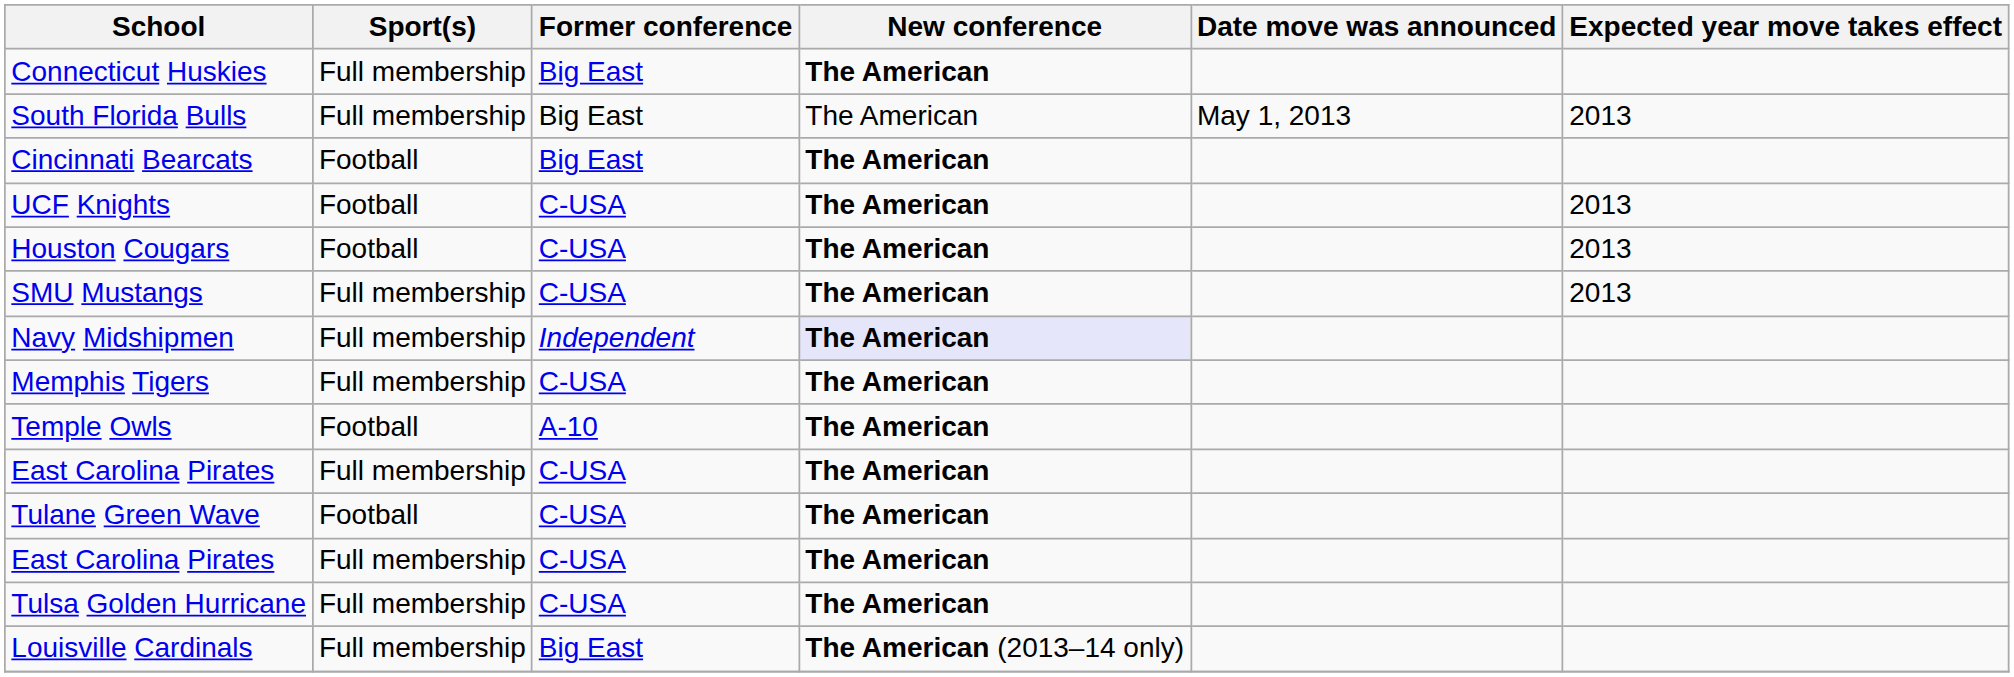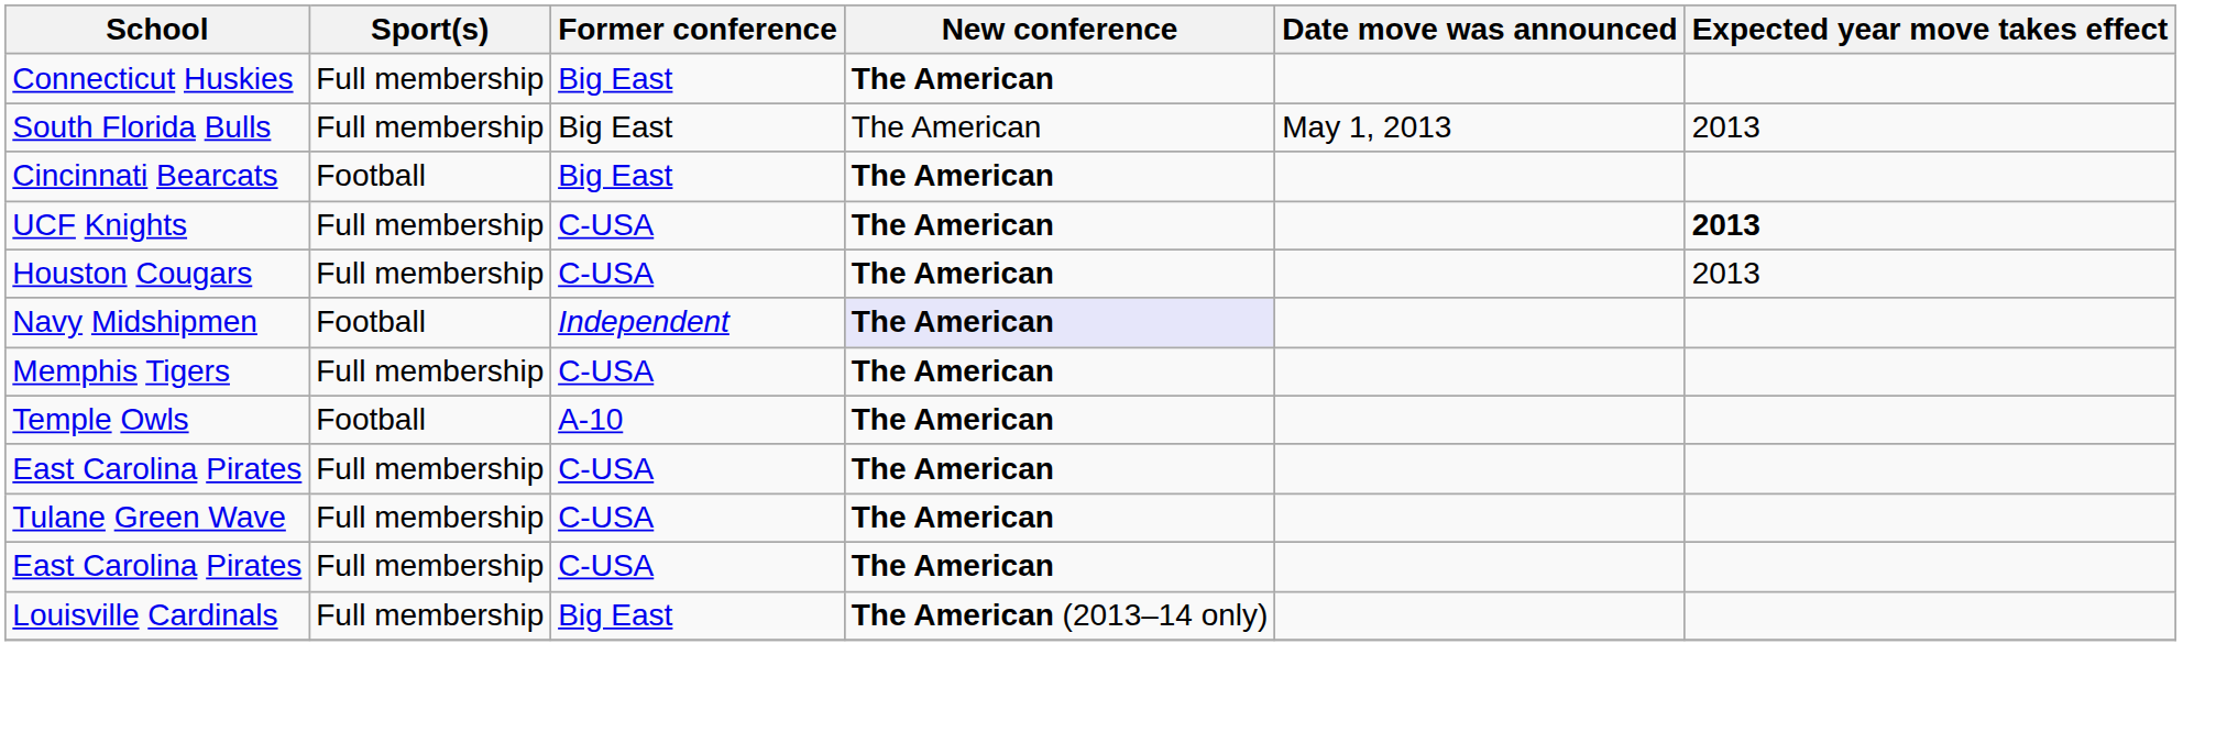UCF Knights | Sport(s): Football -> Full membership
UCF Knights | Expected year move takes effect: normal -> bold
Houston Cougars | Sport(s): Football -> Full membership
- row: SMU Mustangs | Full membership | C-USA | The American | 2013
Navy Midshipmen | Sport(s): Full membership -> Football
Tulane Green Wave | Sport(s): Football -> Full membership
- row: Tulsa Golden Hurricane | Full membership | C-USA | The American
